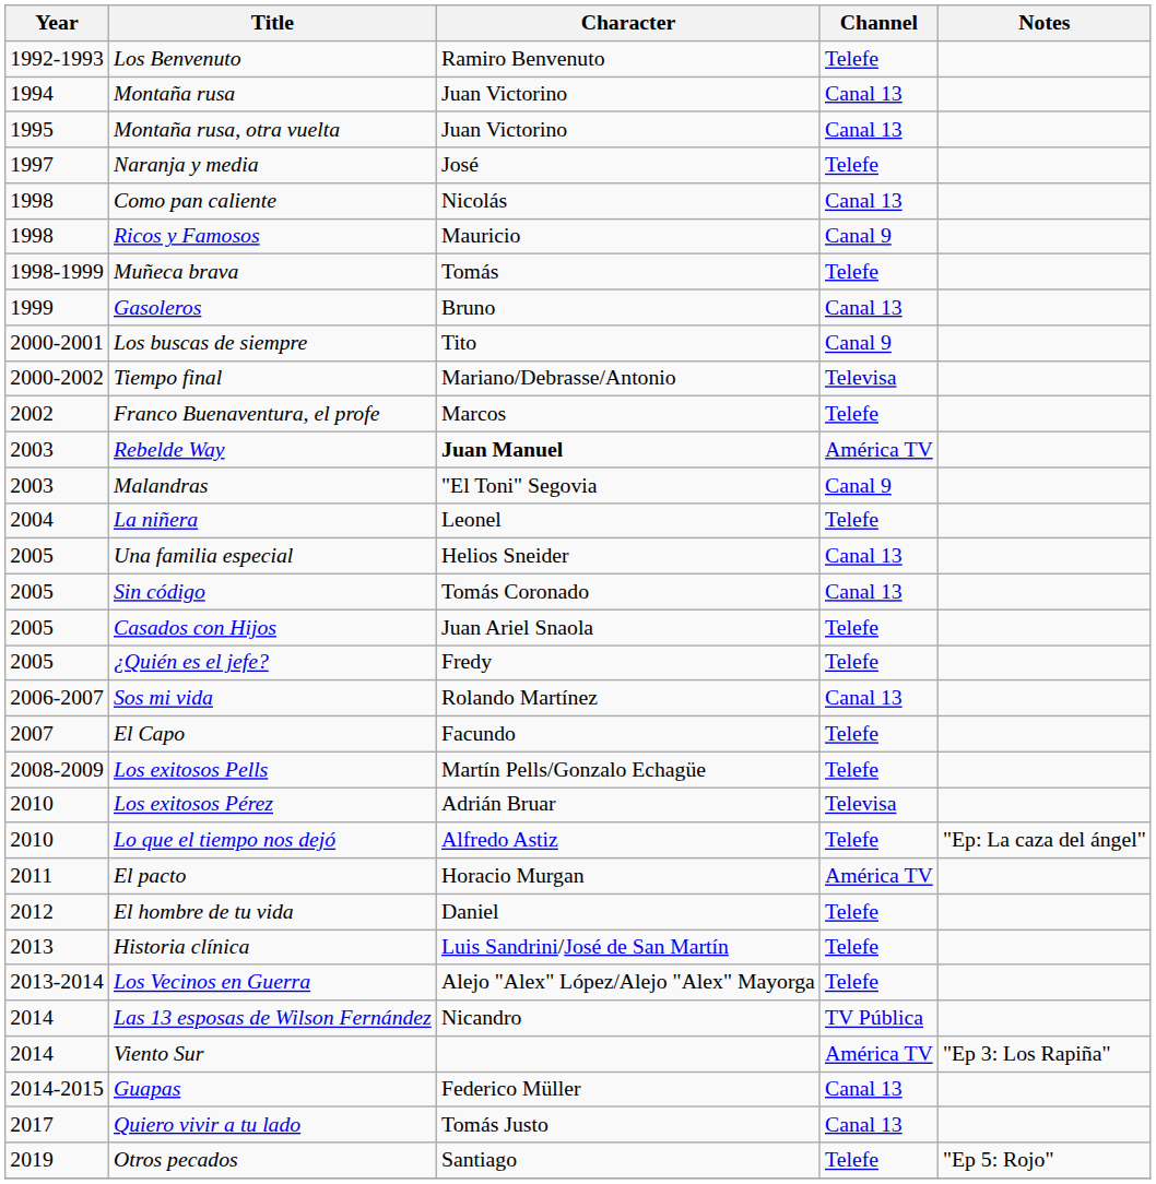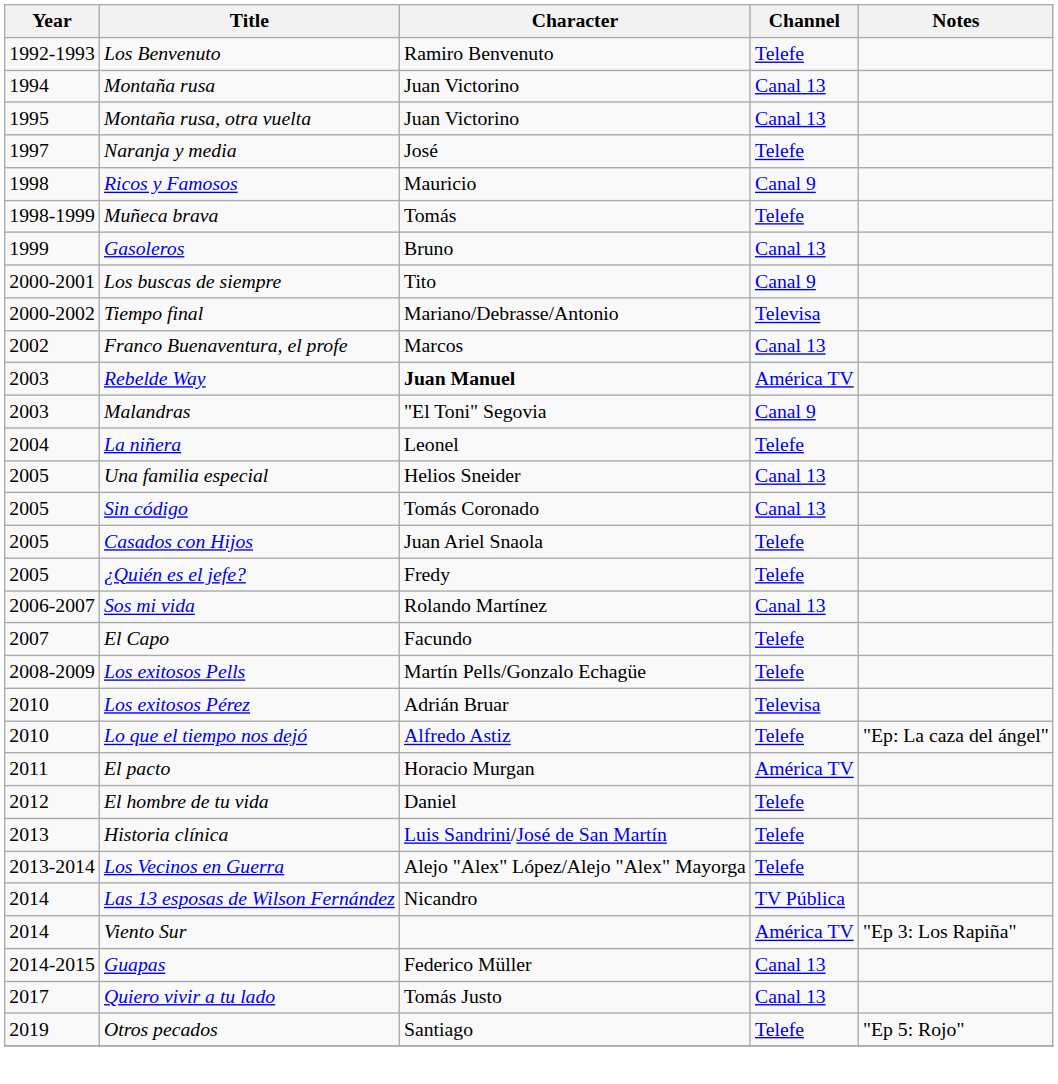- row: 1998 | Como pan caliente | Nicolás | Canal 13
Franco Buenaventura, el profe | Channel: Telefe -> Canal 13
